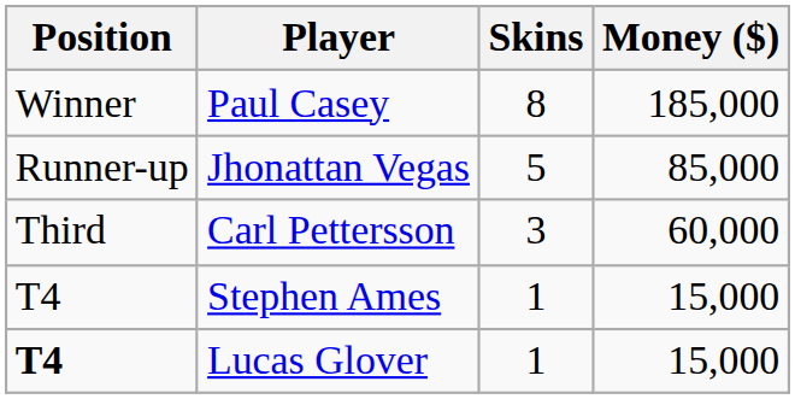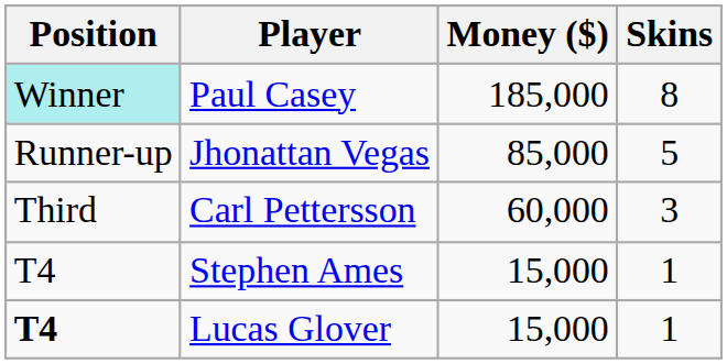columns swapped: Skins <-> Money ($)
Paul Casey | Position: no background -> paleturquoise background
